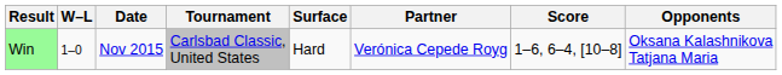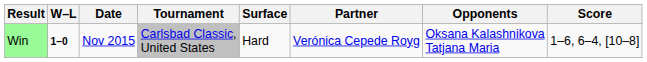columns swapped: Opponents <-> Score
Win | W–L: normal -> bold
